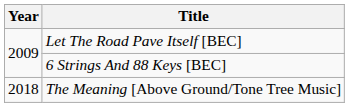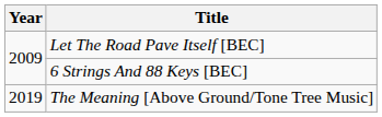The Meaning [Above Ground/Tone Tree Music] | Year: 2018 -> 2019
